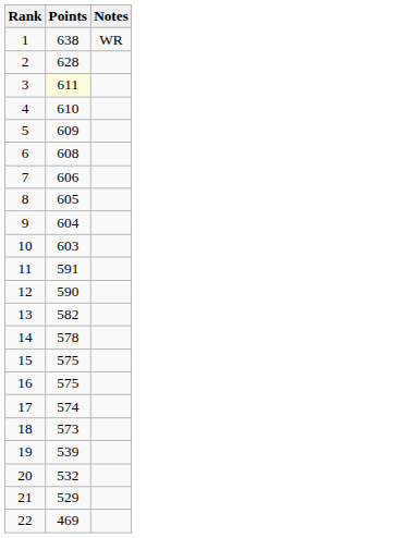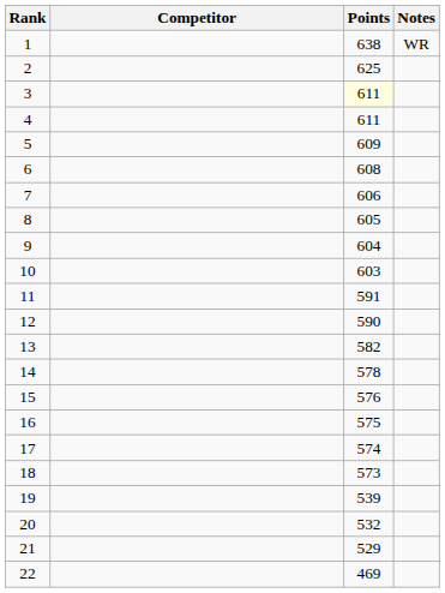+ column: Competitor
2 | Points: 628 -> 625
4 | Points: 610 -> 611
15 | Points: 575 -> 576
